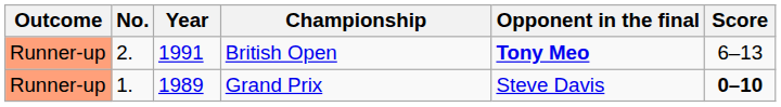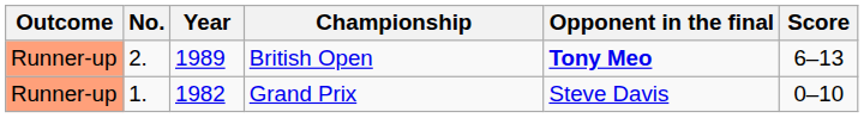British Open | Year: 1991 -> 1989
Grand Prix | Year: 1989 -> 1982
Grand Prix | Score: bold -> normal
